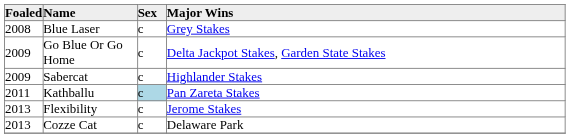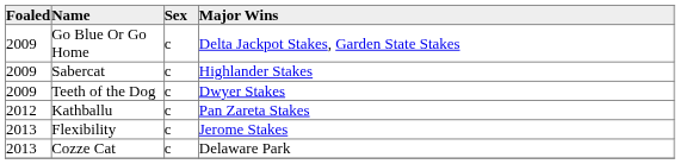- row: 2008 | Blue Laser | c | Grey Stakes
+ row: 2009 | Teeth of the Dog | c | Dwyer Stakes
Kathballu | Foaled: 2011 -> 2012
Kathballu | Sex: lightblue background -> no background
